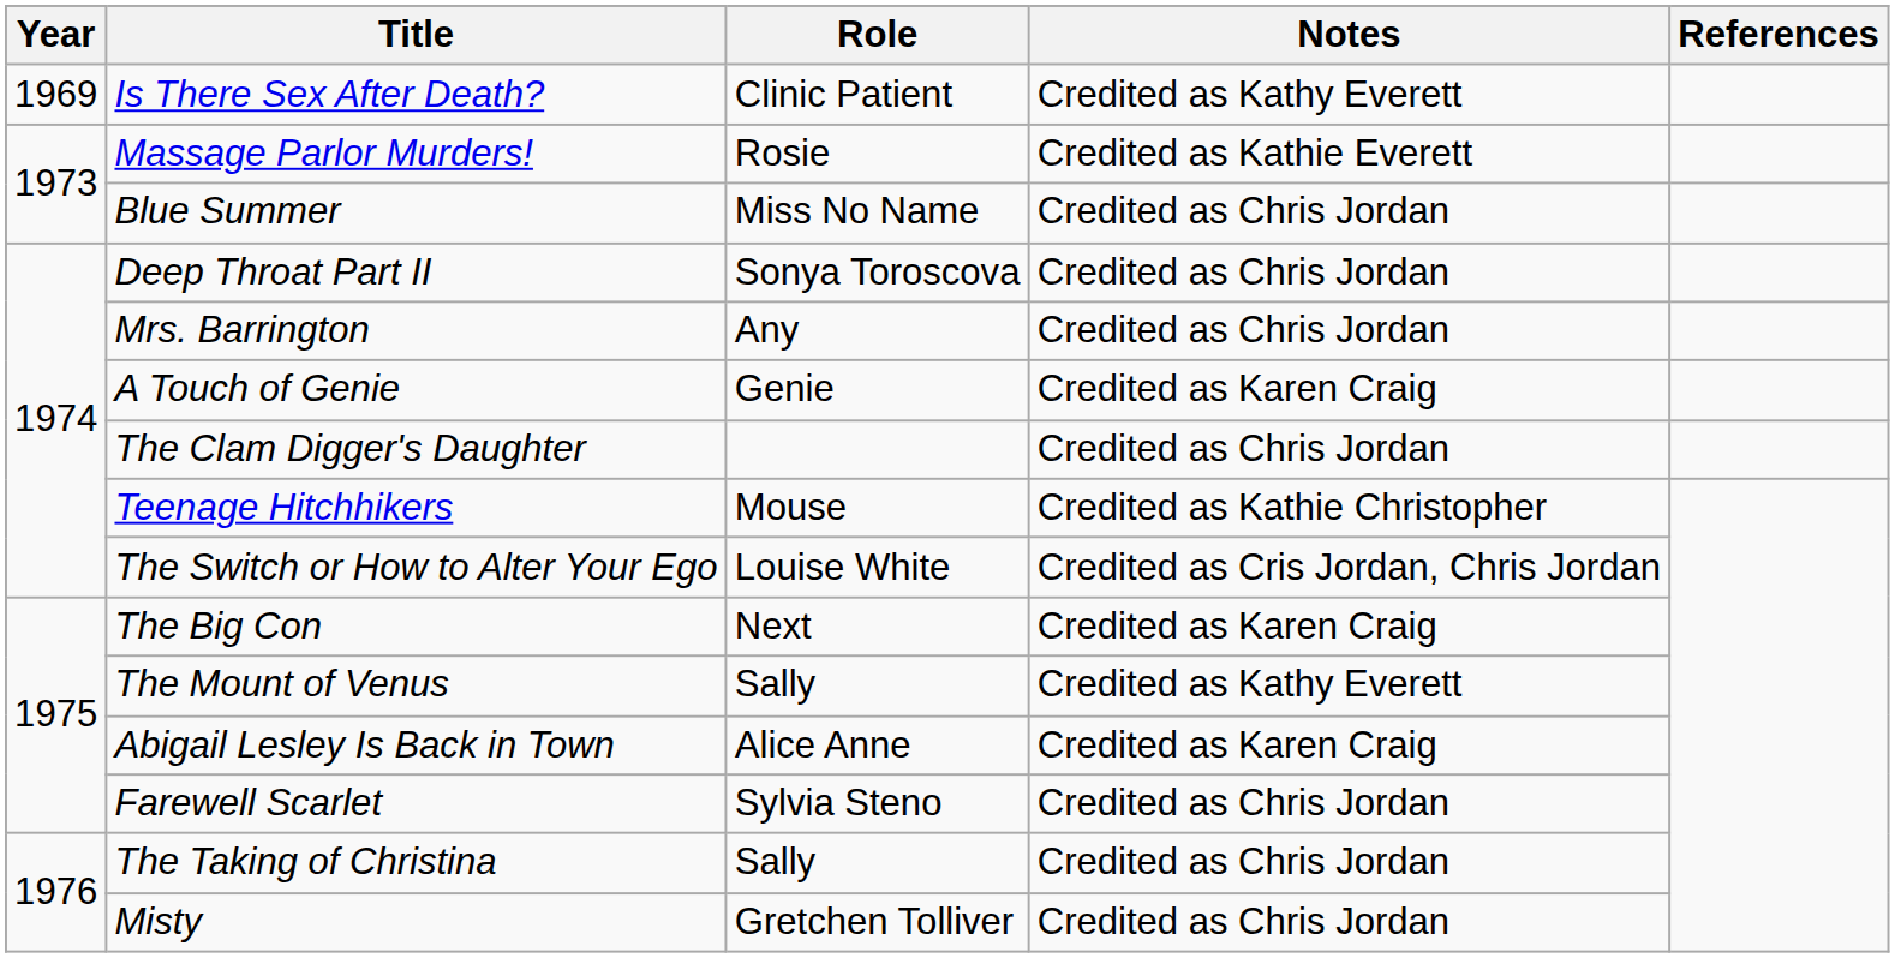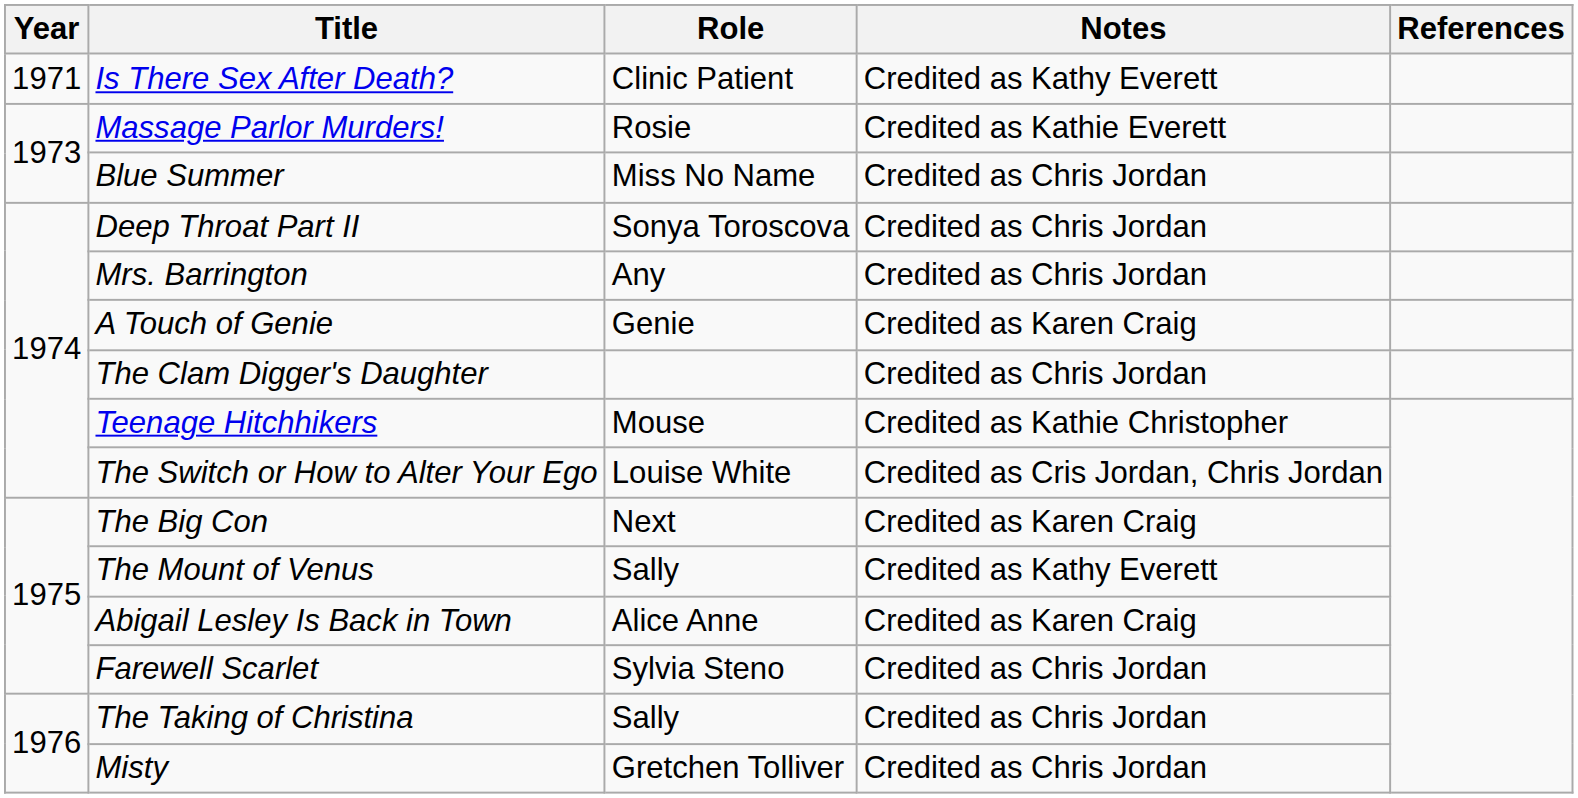Is There Sex After Death? | Year: 1969 -> 1971
